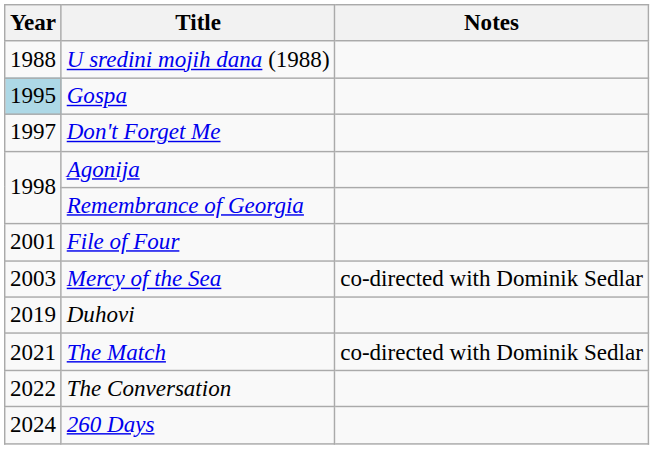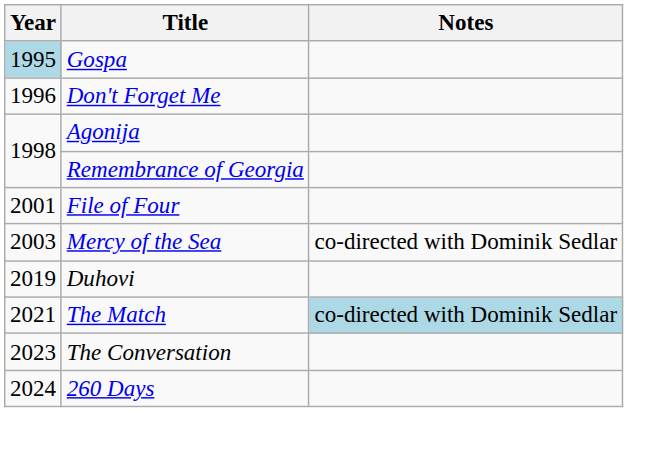- row: 1988 | U sredini mojih dana (1988)
Don't Forget Me | Year: 1997 -> 1996
The Match | Notes: no background -> lightblue background
The Conversation | Year: 2022 -> 2023
